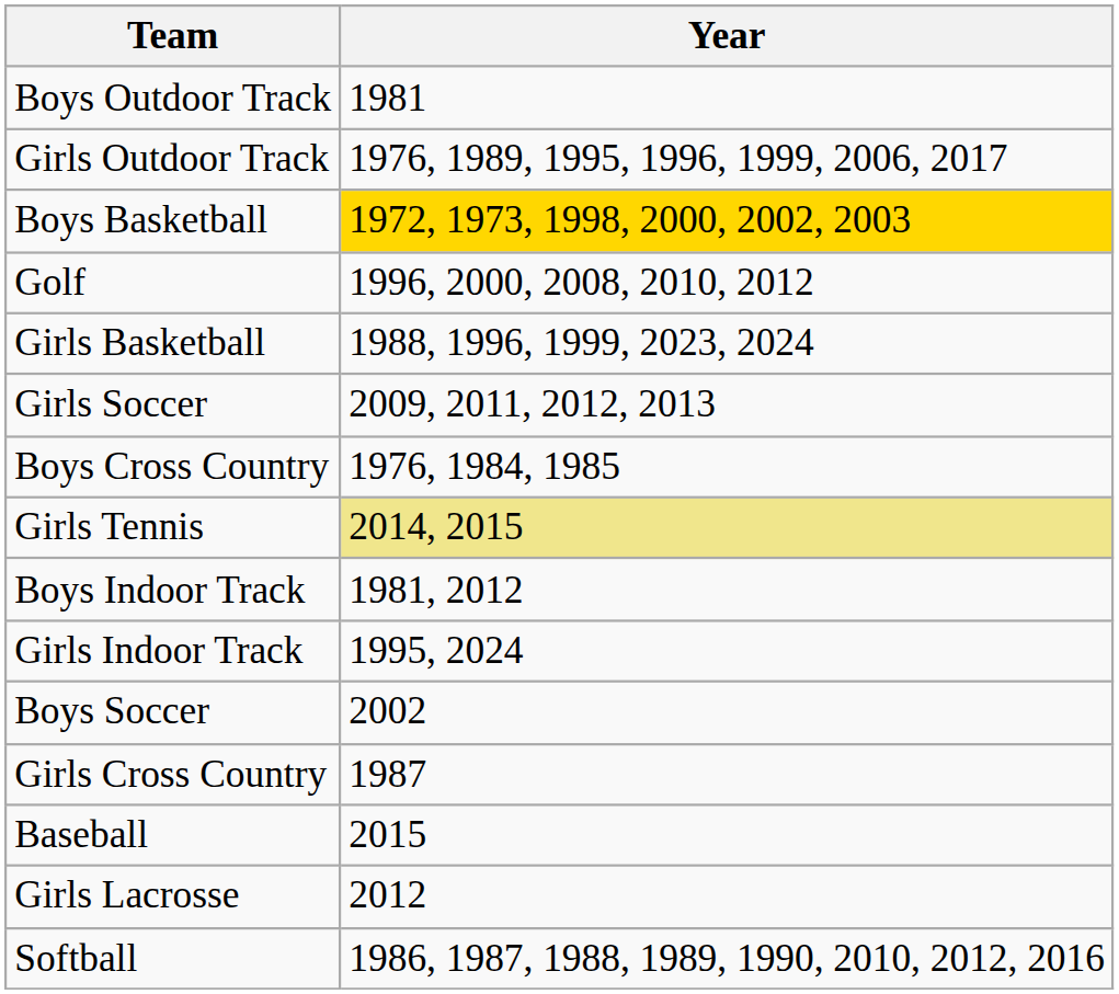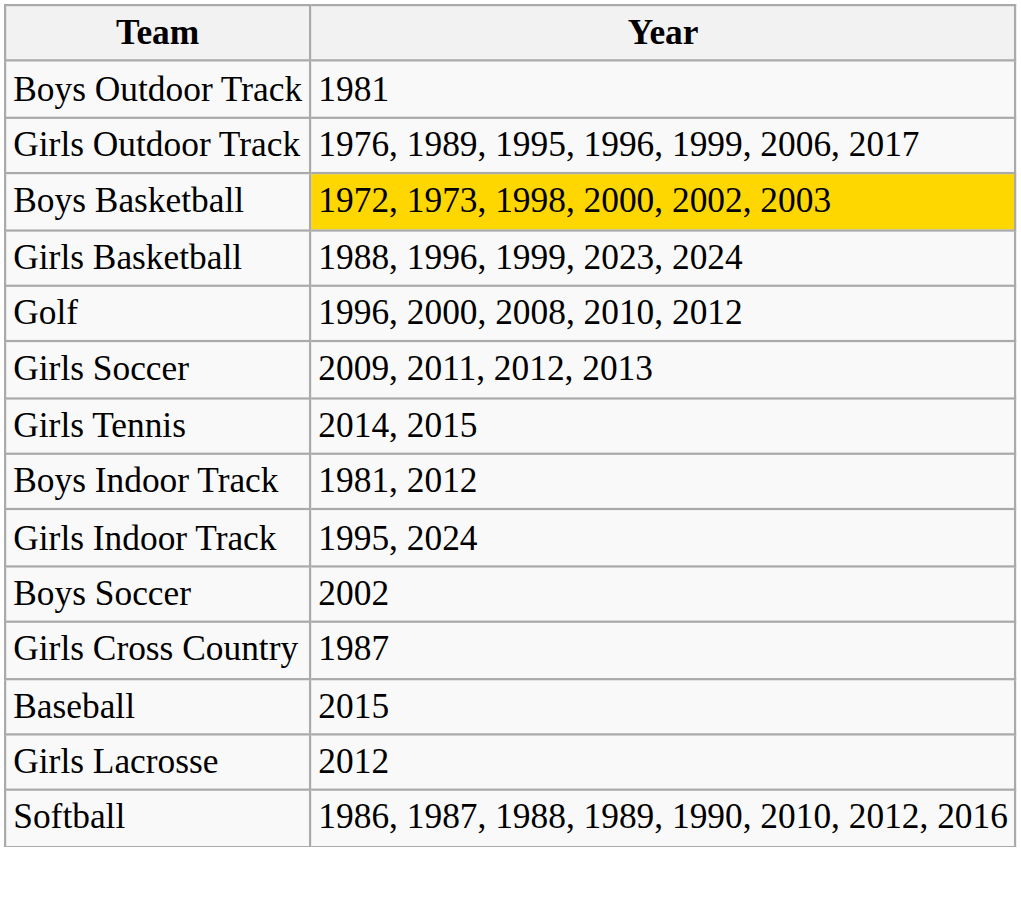rows swapped: Girls Basketball <-> Golf
- row: Boys Cross Country | 1976, 1984, 1985
Girls Tennis | Year: khaki background -> no background
